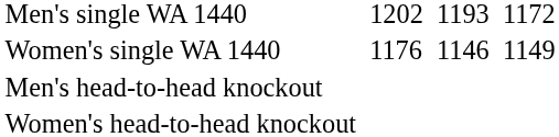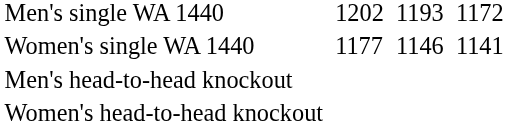Women's single WA 1440 | column 3: 1176 -> 1177
Women's single WA 1440 | column 7: 1149 -> 1141
